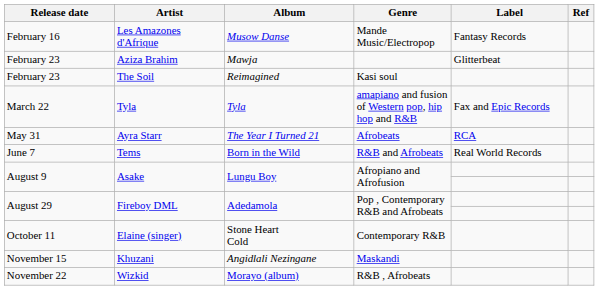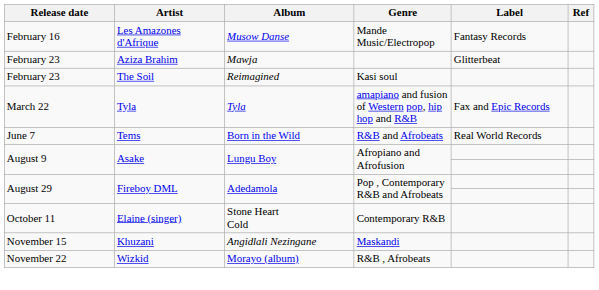- row: May 31 | Ayra Starr | The Year I Turned 21 | Afrobeats | RCA
